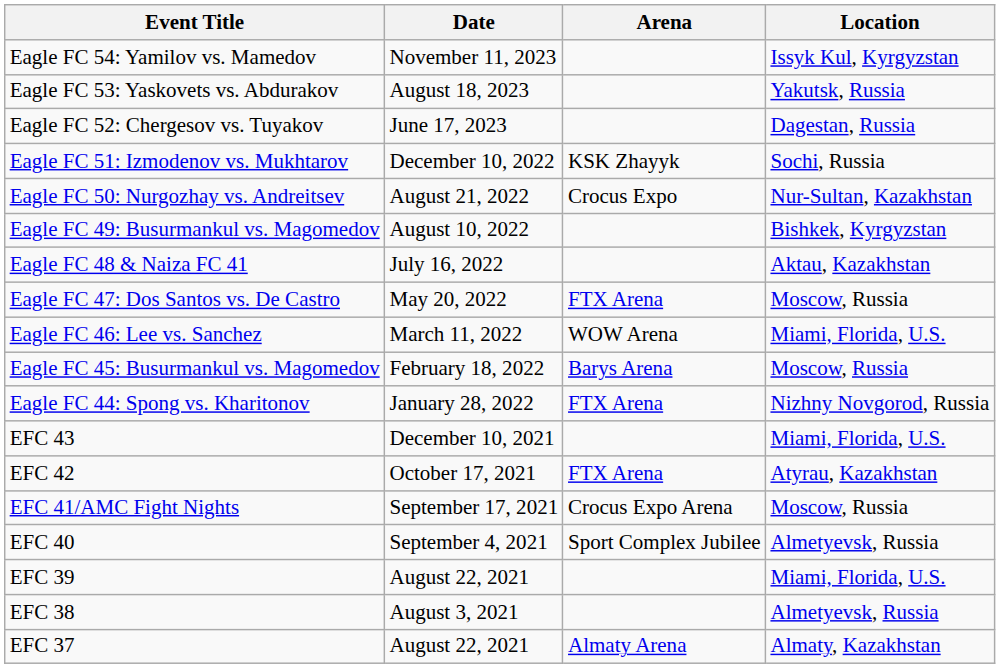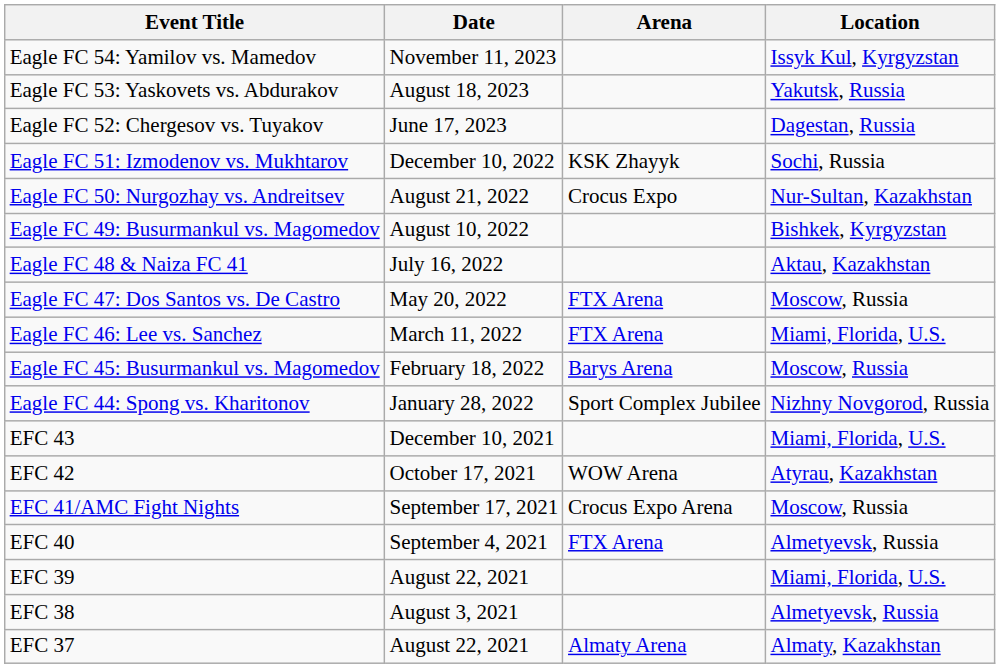Eagle FC 46: Lee vs. Sanchez | Arena: WOW Arena -> FTX Arena
Eagle FC 44: Spong vs. Kharitonov | Arena: FTX Arena -> Sport Complex Jubilee
EFC 42 | Arena: FTX Arena -> WOW Arena
EFC 40 | Arena: Sport Complex Jubilee -> FTX Arena
